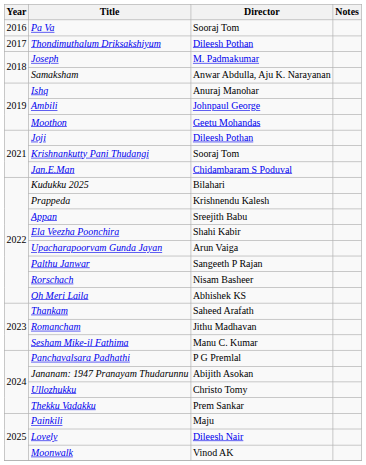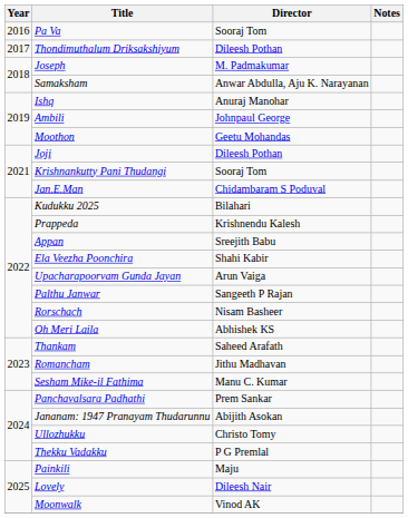Panchavalsara Padhathi | Director: P G Premlal -> Prem Sankar
Thekku Vadakku | Director: Prem Sankar -> P G Premlal
